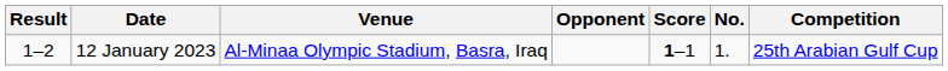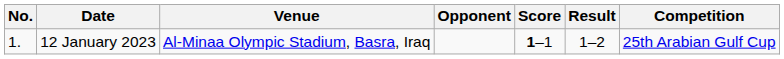columns swapped: No. <-> Result
